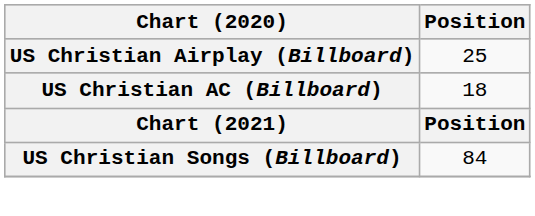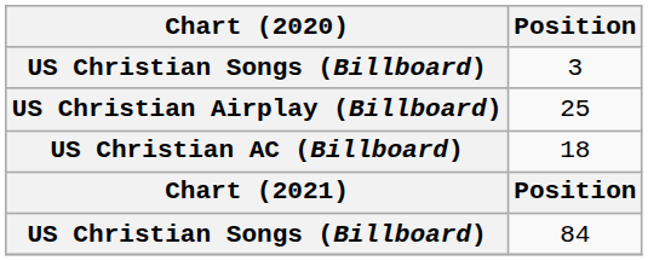+ row: US Christian Songs (Billboard) | 3
